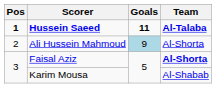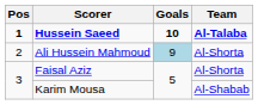Hussein Saeed | Goals: 11 -> 10
Faisal Aziz | Team: bold -> normal
